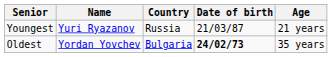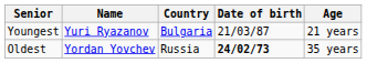Youngest | Country: Russia -> Bulgaria
Oldest | Country: Bulgaria -> Russia
